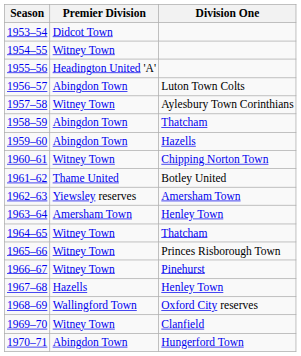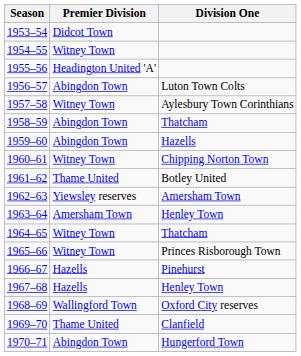1966–67 | Premier Division: Witney Town -> Hazells
1969–70 | Premier Division: Witney Town -> Thame United
